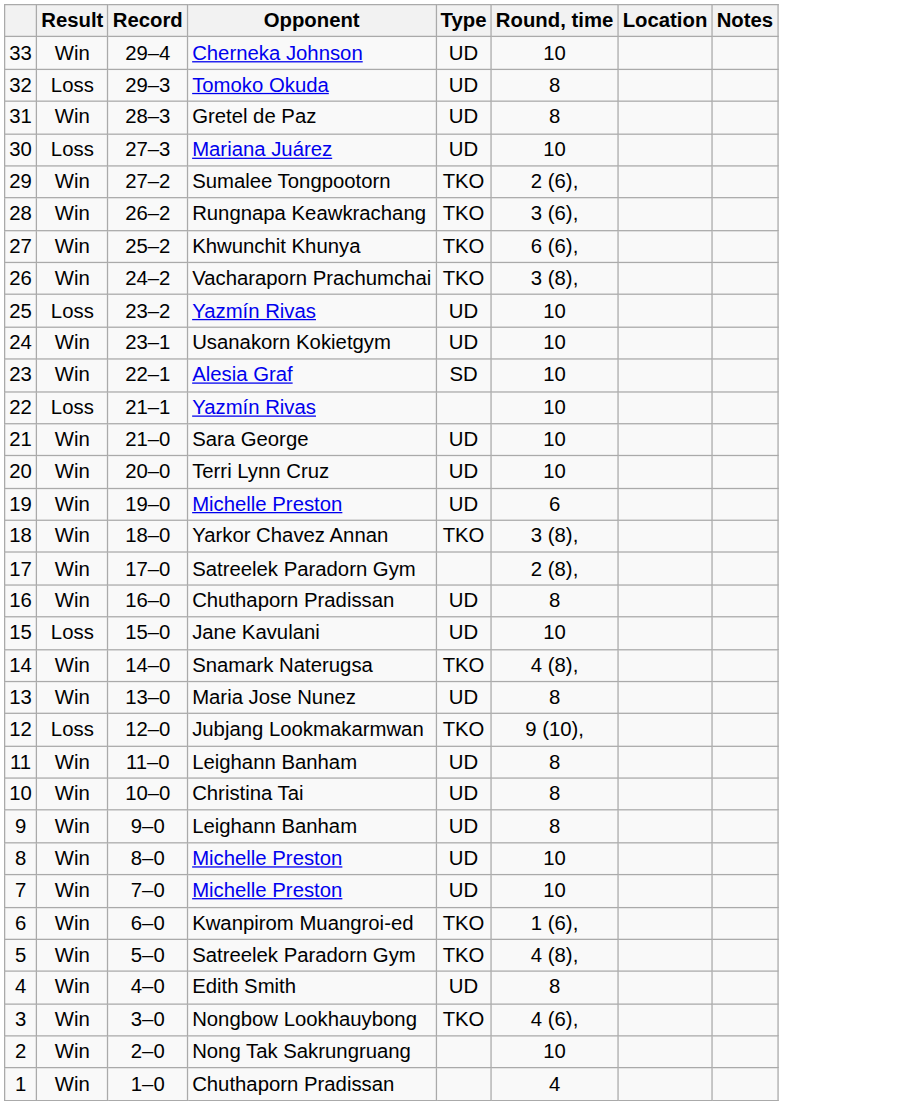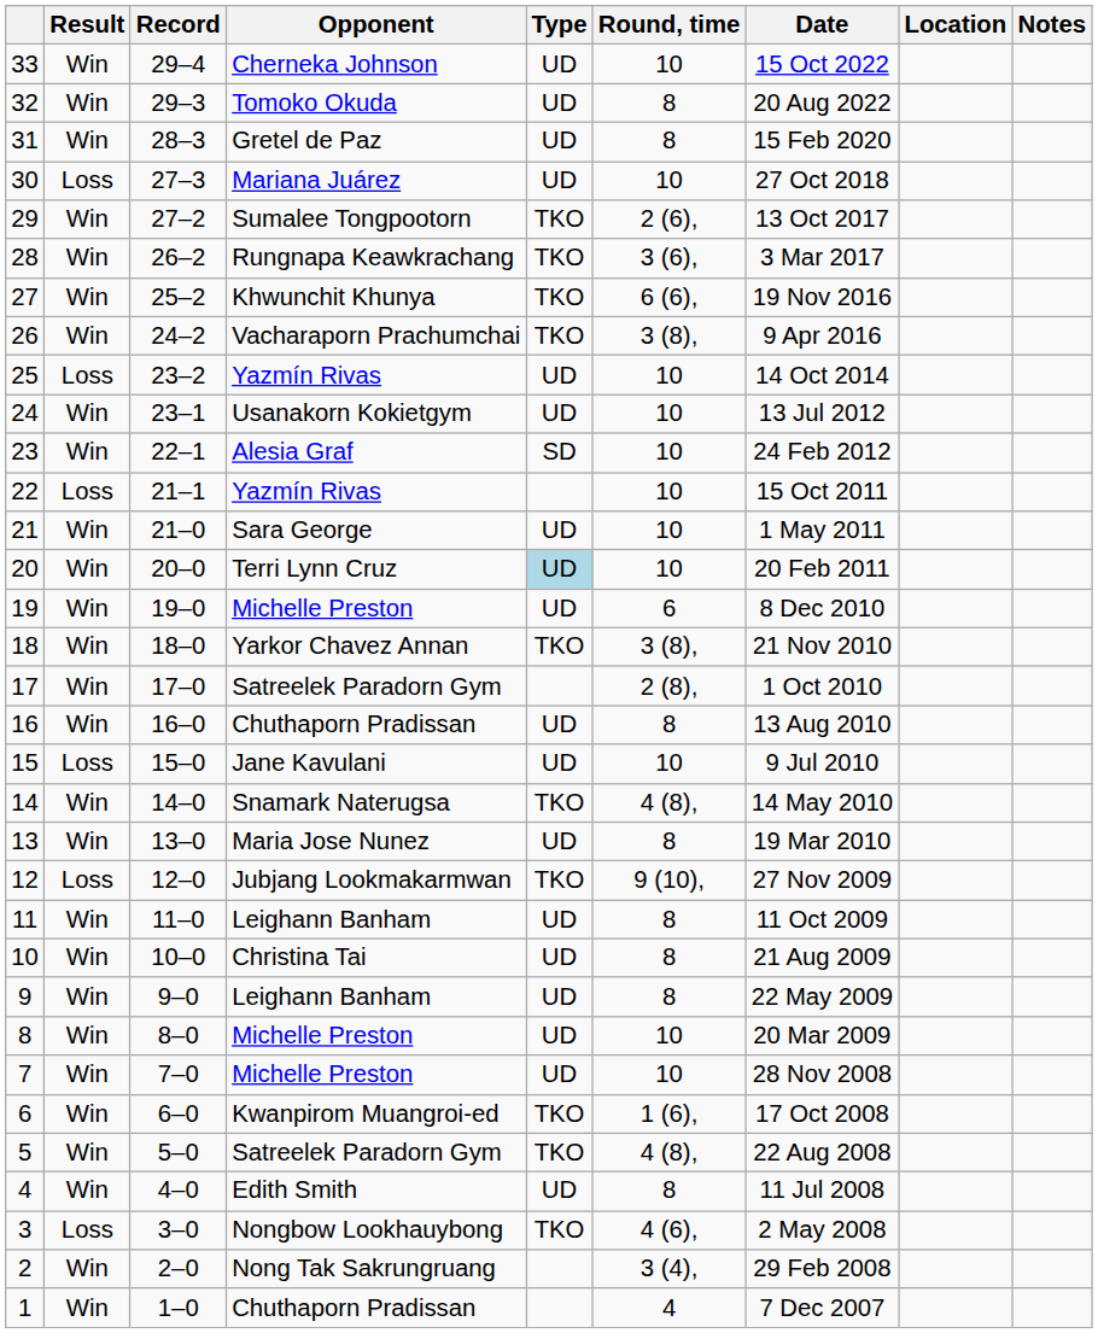+ column: Date | 15 Oct 2022 | 20 Aug 2022 | 15 Feb 2020 | 27 Oct 2018 | 13 Oct 2017 | 3 Mar 2017 | 19 Nov 2016 | 9 Apr 2016 | 14 Oct 2014 | 13 Jul 2012 | 24 Feb 2012 | 15 Oct 2011 | 1 May 2011 | 20 Feb 2011 | 8 Dec 2010 | 21 Nov 2010 | 1 Oct 2010 | 13 Aug 2010 | 9 Jul 2010 | 14 May 2010 | 19 Mar 2010 | 27 Nov 2009 | 11 Oct 2009 | 21 Aug 2009 | 22 May 2009 | 20 Mar 2009 | 28 Nov 2008 | 17 Oct 2008 | 22 Aug 2008 | 11 Jul 2008 | 2 May 2008 | 29 Feb 2008 | 7 Dec 2007
32 | Result: Loss -> Win
20 | Type: no background -> lightblue background
3 | Result: Win -> Loss
2 | Round, time: 10 -> 3 (4),
